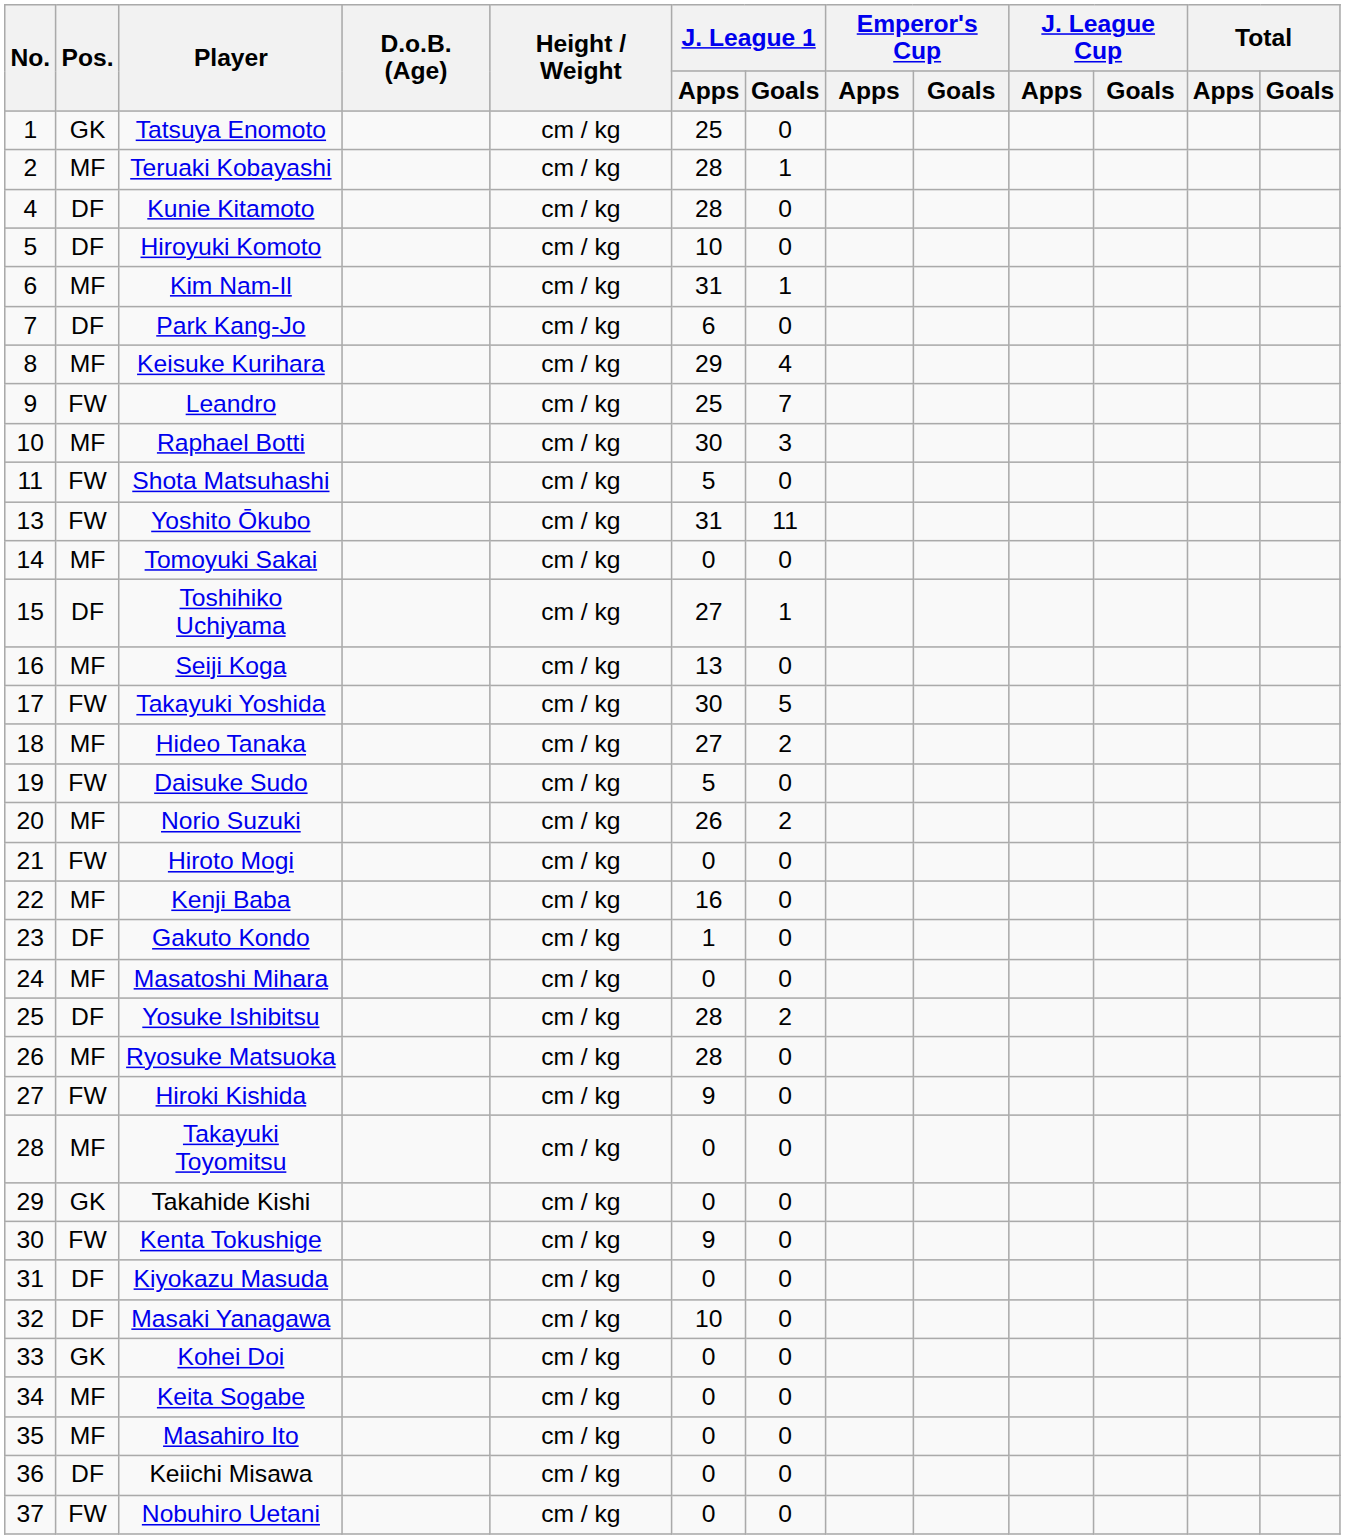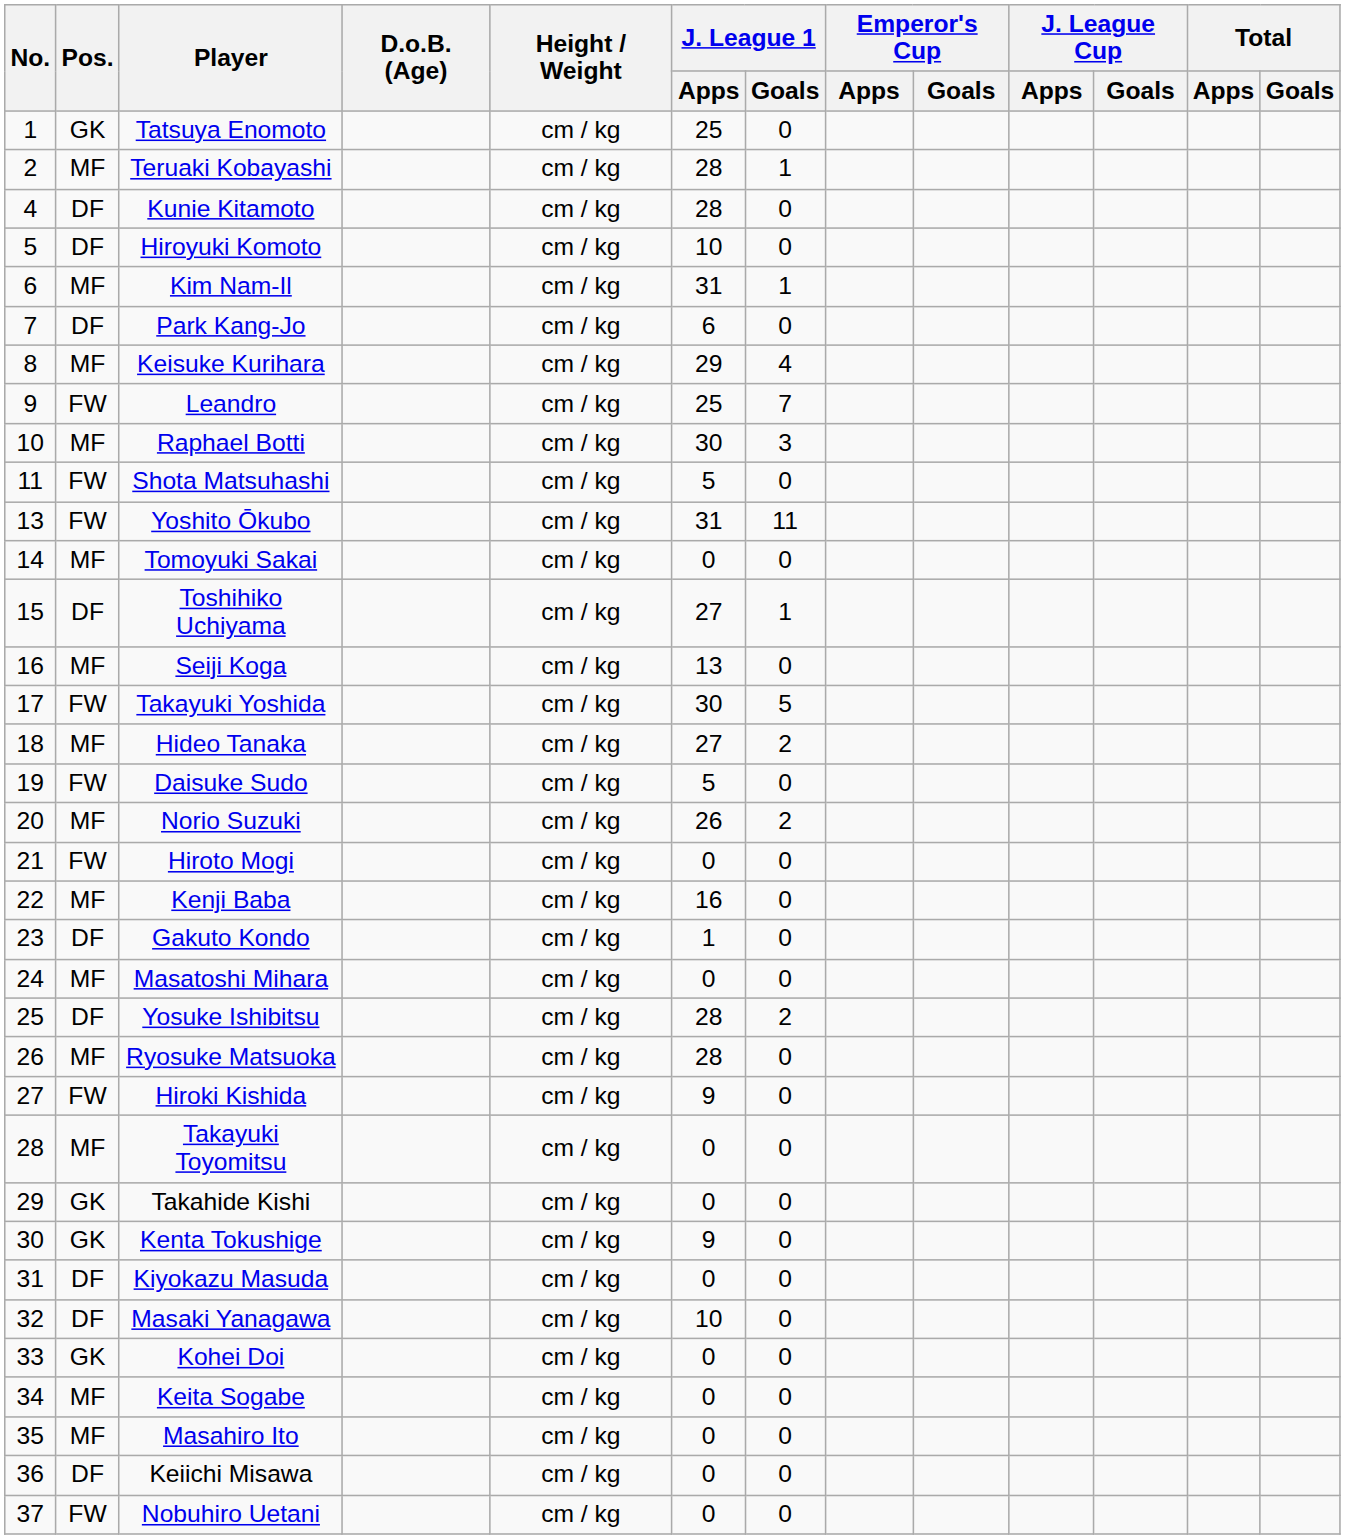Kenta Tokushige | Pos.: FW -> GK
